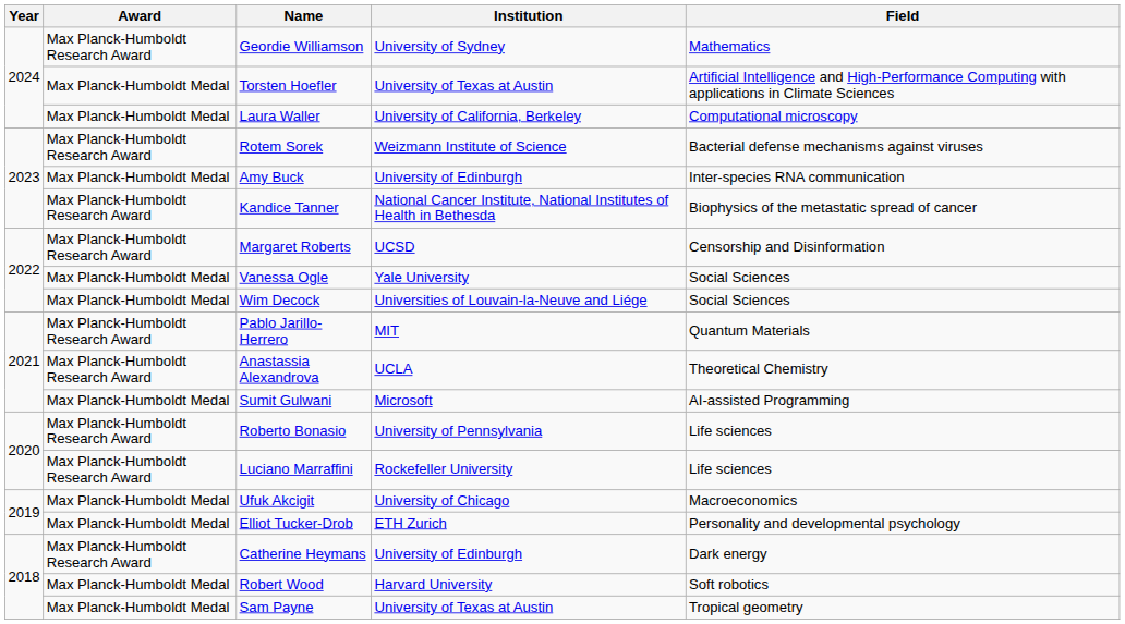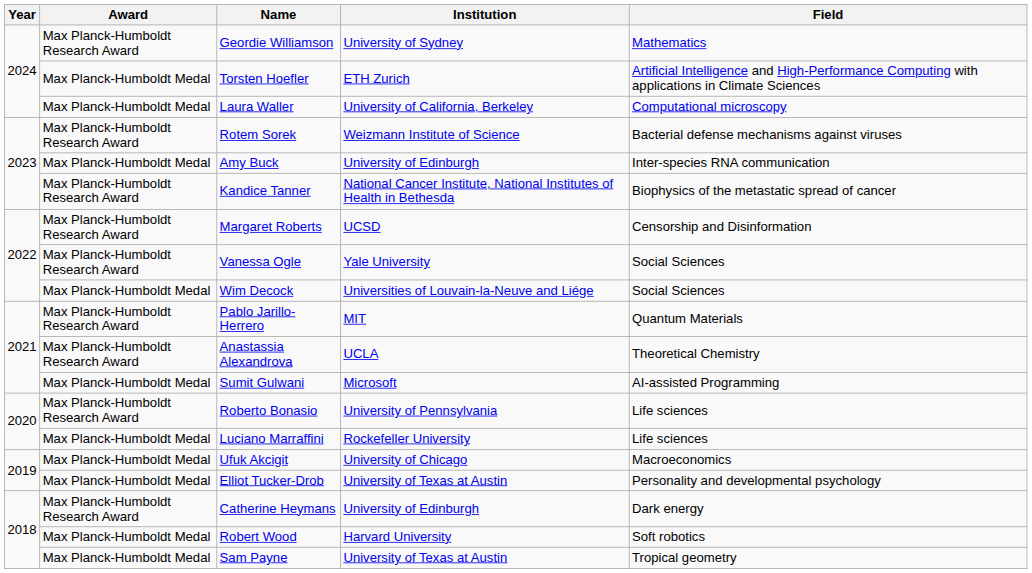Torsten Hoefler | Institution: University of Texas at Austin -> ETH Zurich
Vanessa Ogle | Award: Max Planck-Humboldt Medal -> Max Planck-Humboldt Research Award
Luciano Marraffini | Award: Max Planck-Humboldt Research Award -> Max Planck-Humboldt Medal
Elliot Tucker-Drob | Institution: ETH Zurich -> University of Texas at Austin
